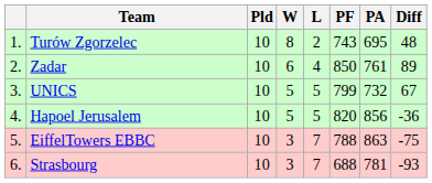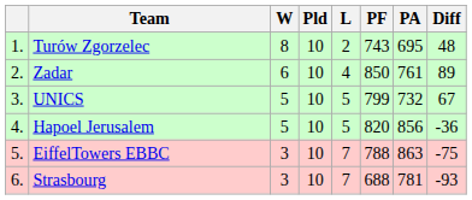columns swapped: Pld <-> W
